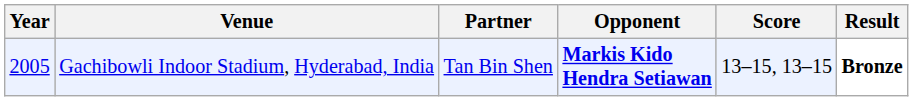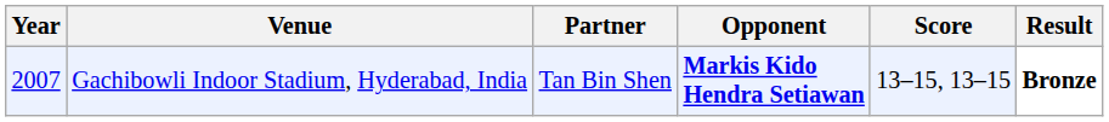Gachibowli Indoor Stadium, Hyderabad, India | Year: 2005 -> 2007
